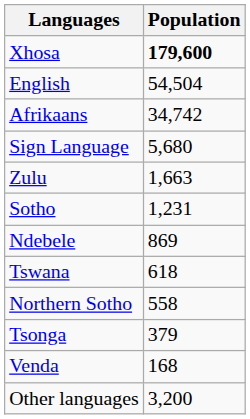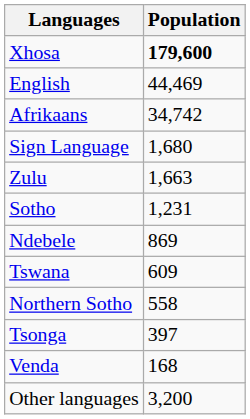English | Population: 54,504 -> 44,469
Sign Language | Population: 5,680 -> 1,680
Tswana | Population: 618 -> 609
Tsonga | Population: 379 -> 397
